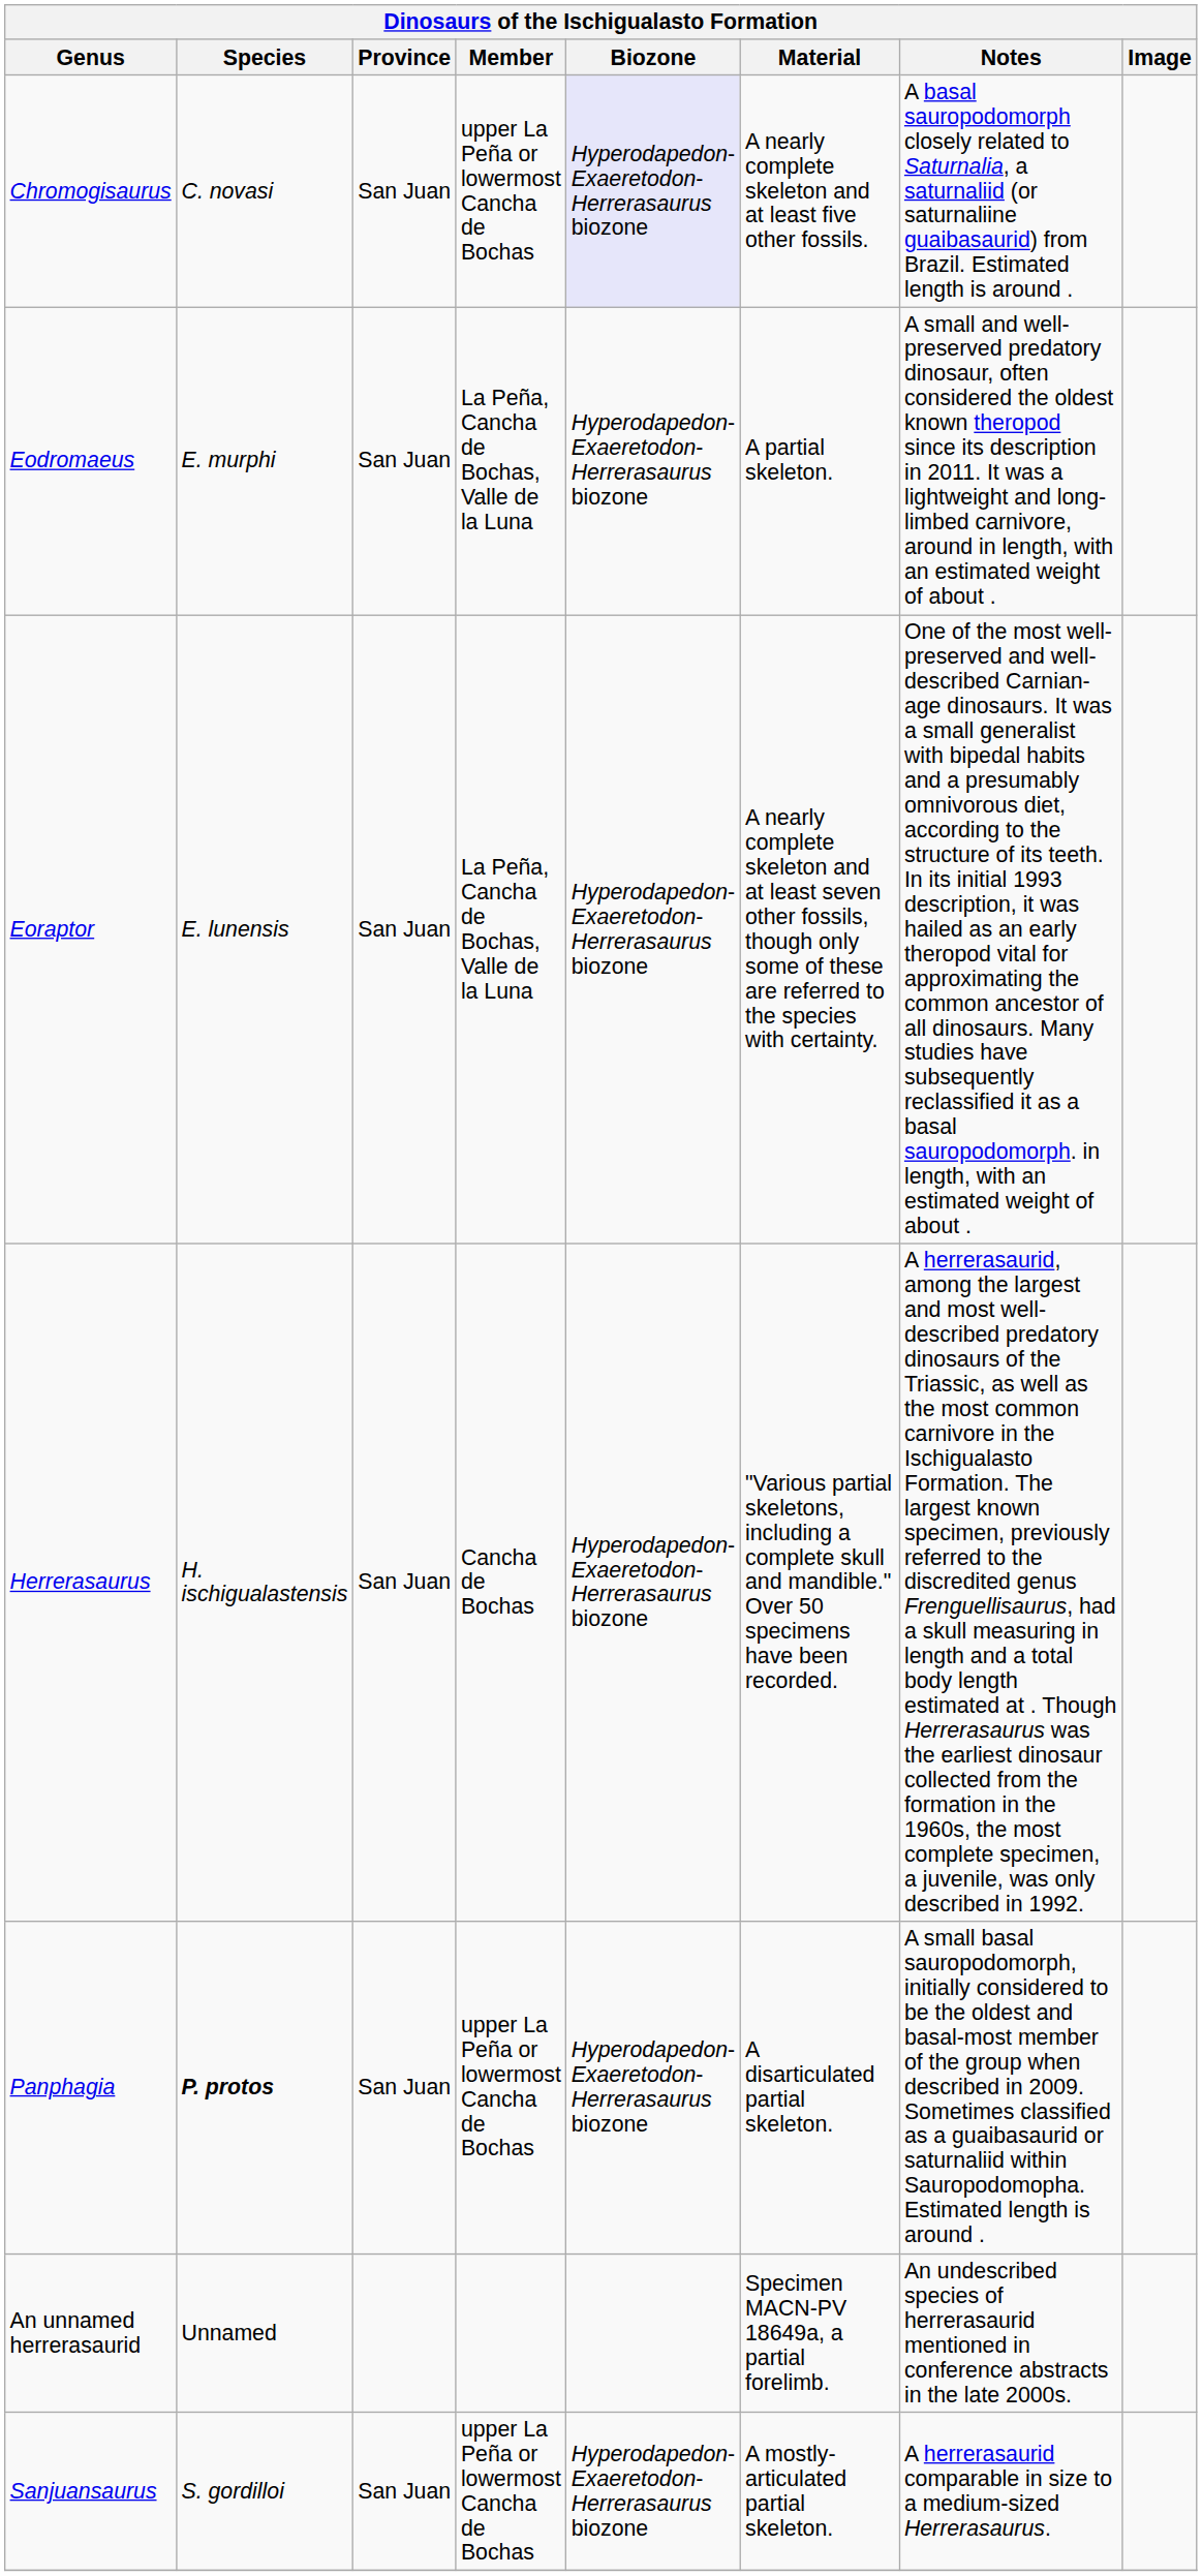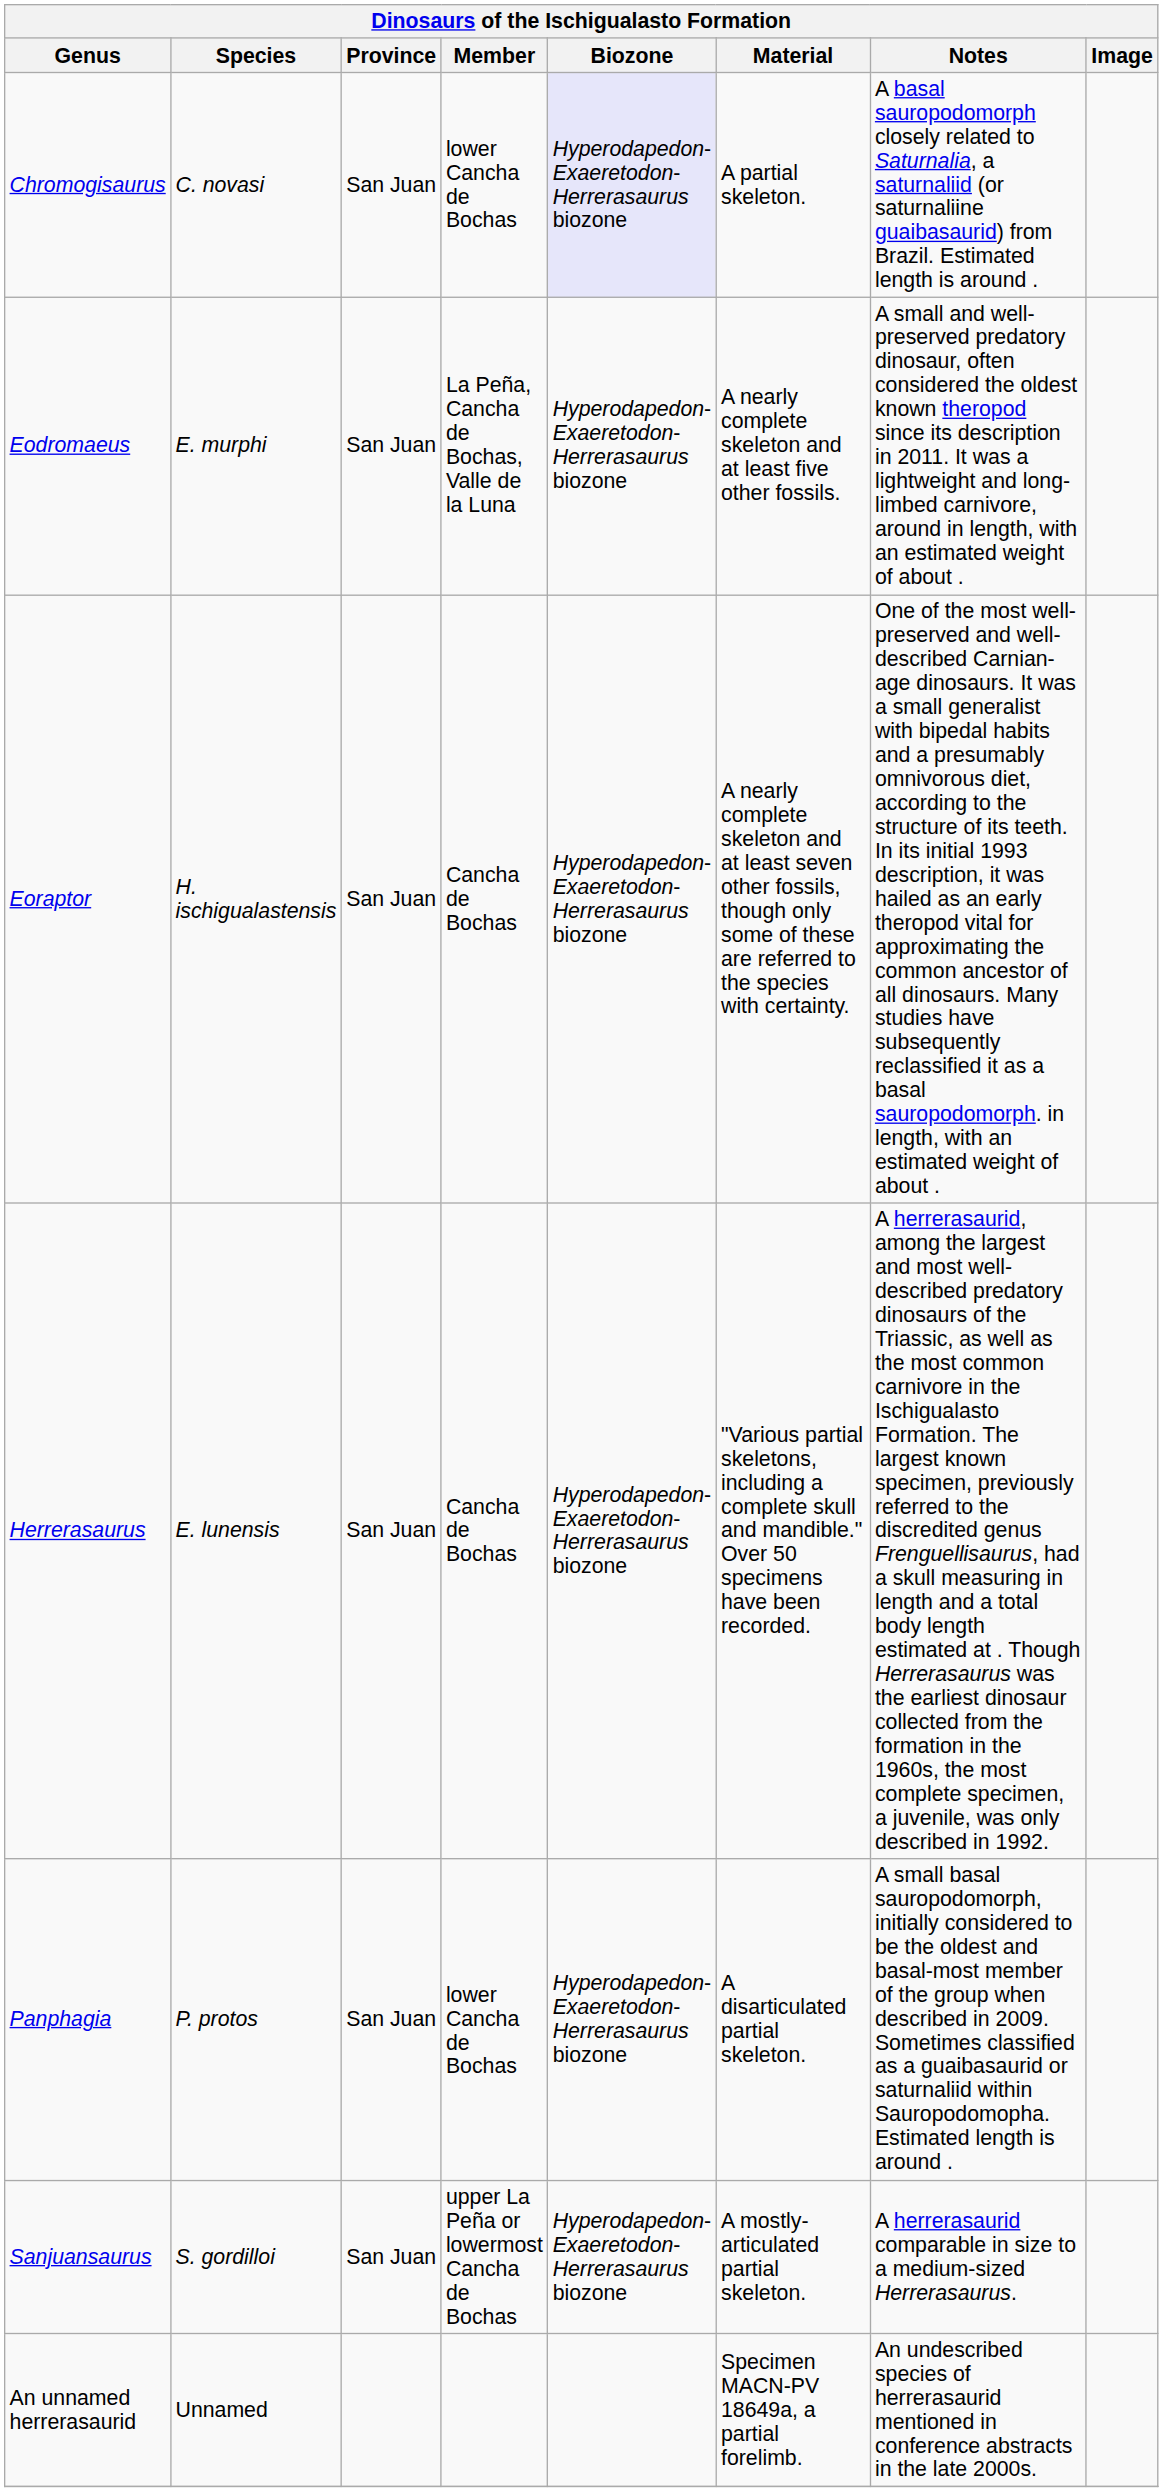Chromogisaurus | Member: upper La Peña or lowermost Cancha de Bochas -> lower Cancha de Bochas
Chromogisaurus | Material: A nearly complete skeleton and at least five other fossils. -> A partial skeleton.
Eodromaeus | Material: A partial skeleton. -> A nearly complete skeleton and at least five other fossils.
Eoraptor | Species: E. lunensis -> H. ischigualastensis
Eoraptor | Member: La Peña, Cancha de Bochas, Valle de la Luna -> Cancha de Bochas
Herrerasaurus | Species: H. ischigualastensis -> E. lunensis
Panphagia | Species: bold -> normal
Panphagia | Member: upper La Peña or lowermost Cancha de Bochas -> lower Cancha de Bochas
rows swapped: Sanjuansaurus <-> An unnamed herrerasaurid
